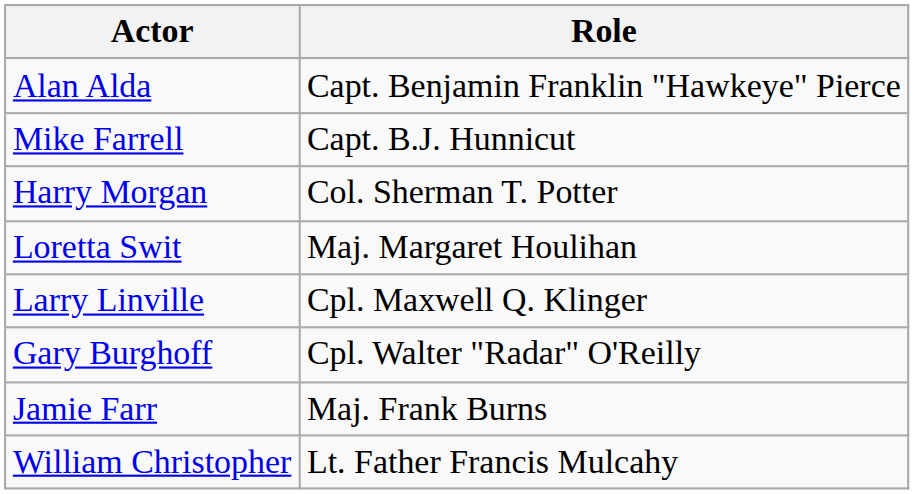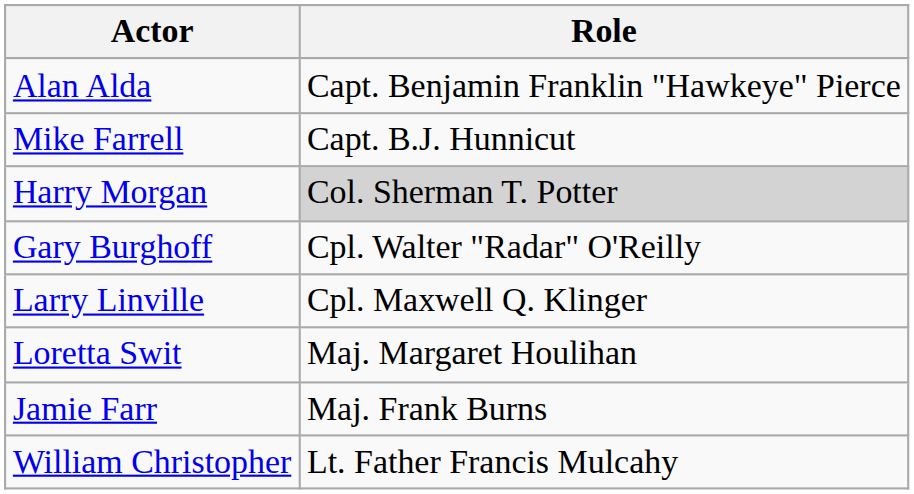Harry Morgan | Role: no background -> lightgrey background
rows swapped: Loretta Swit <-> Gary Burghoff
